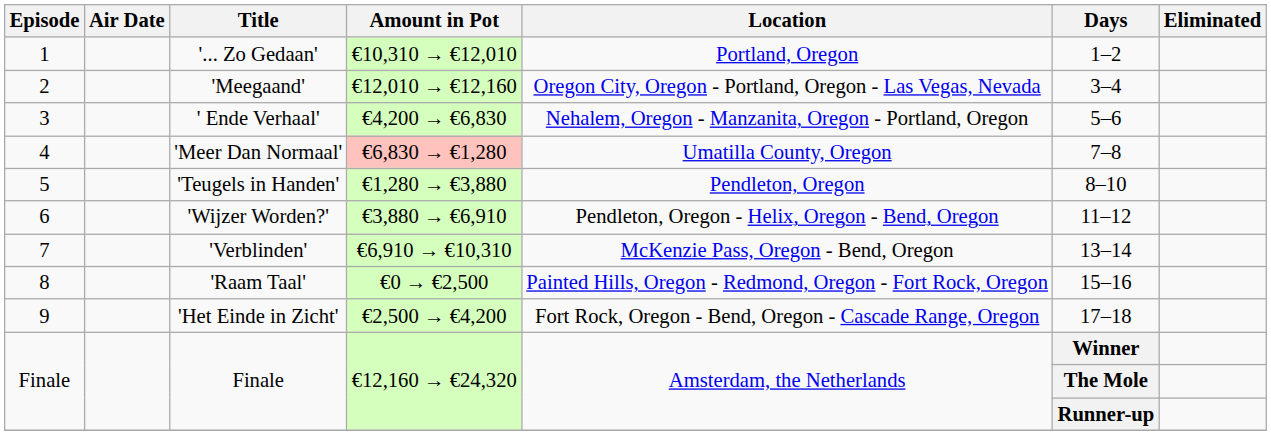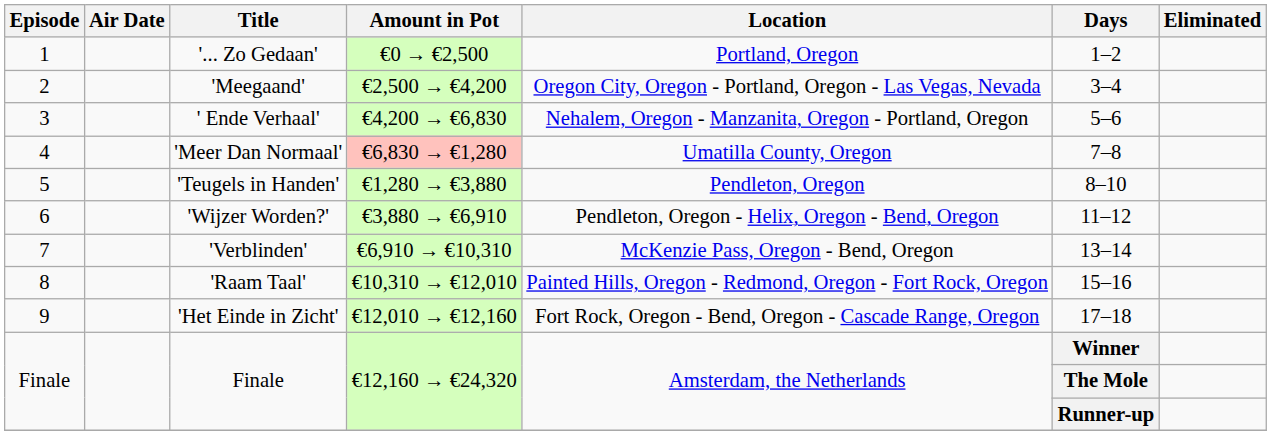1 | Amount in Pot: €10,310 → €12,010 -> €0 → €2,500
2 | Amount in Pot: €12,010 → €12,160 -> €2,500 → €4,200
8 | Amount in Pot: €0 → €2,500 -> €10,310 → €12,010
9 | Amount in Pot: €2,500 → €4,200 -> €12,010 → €12,160
